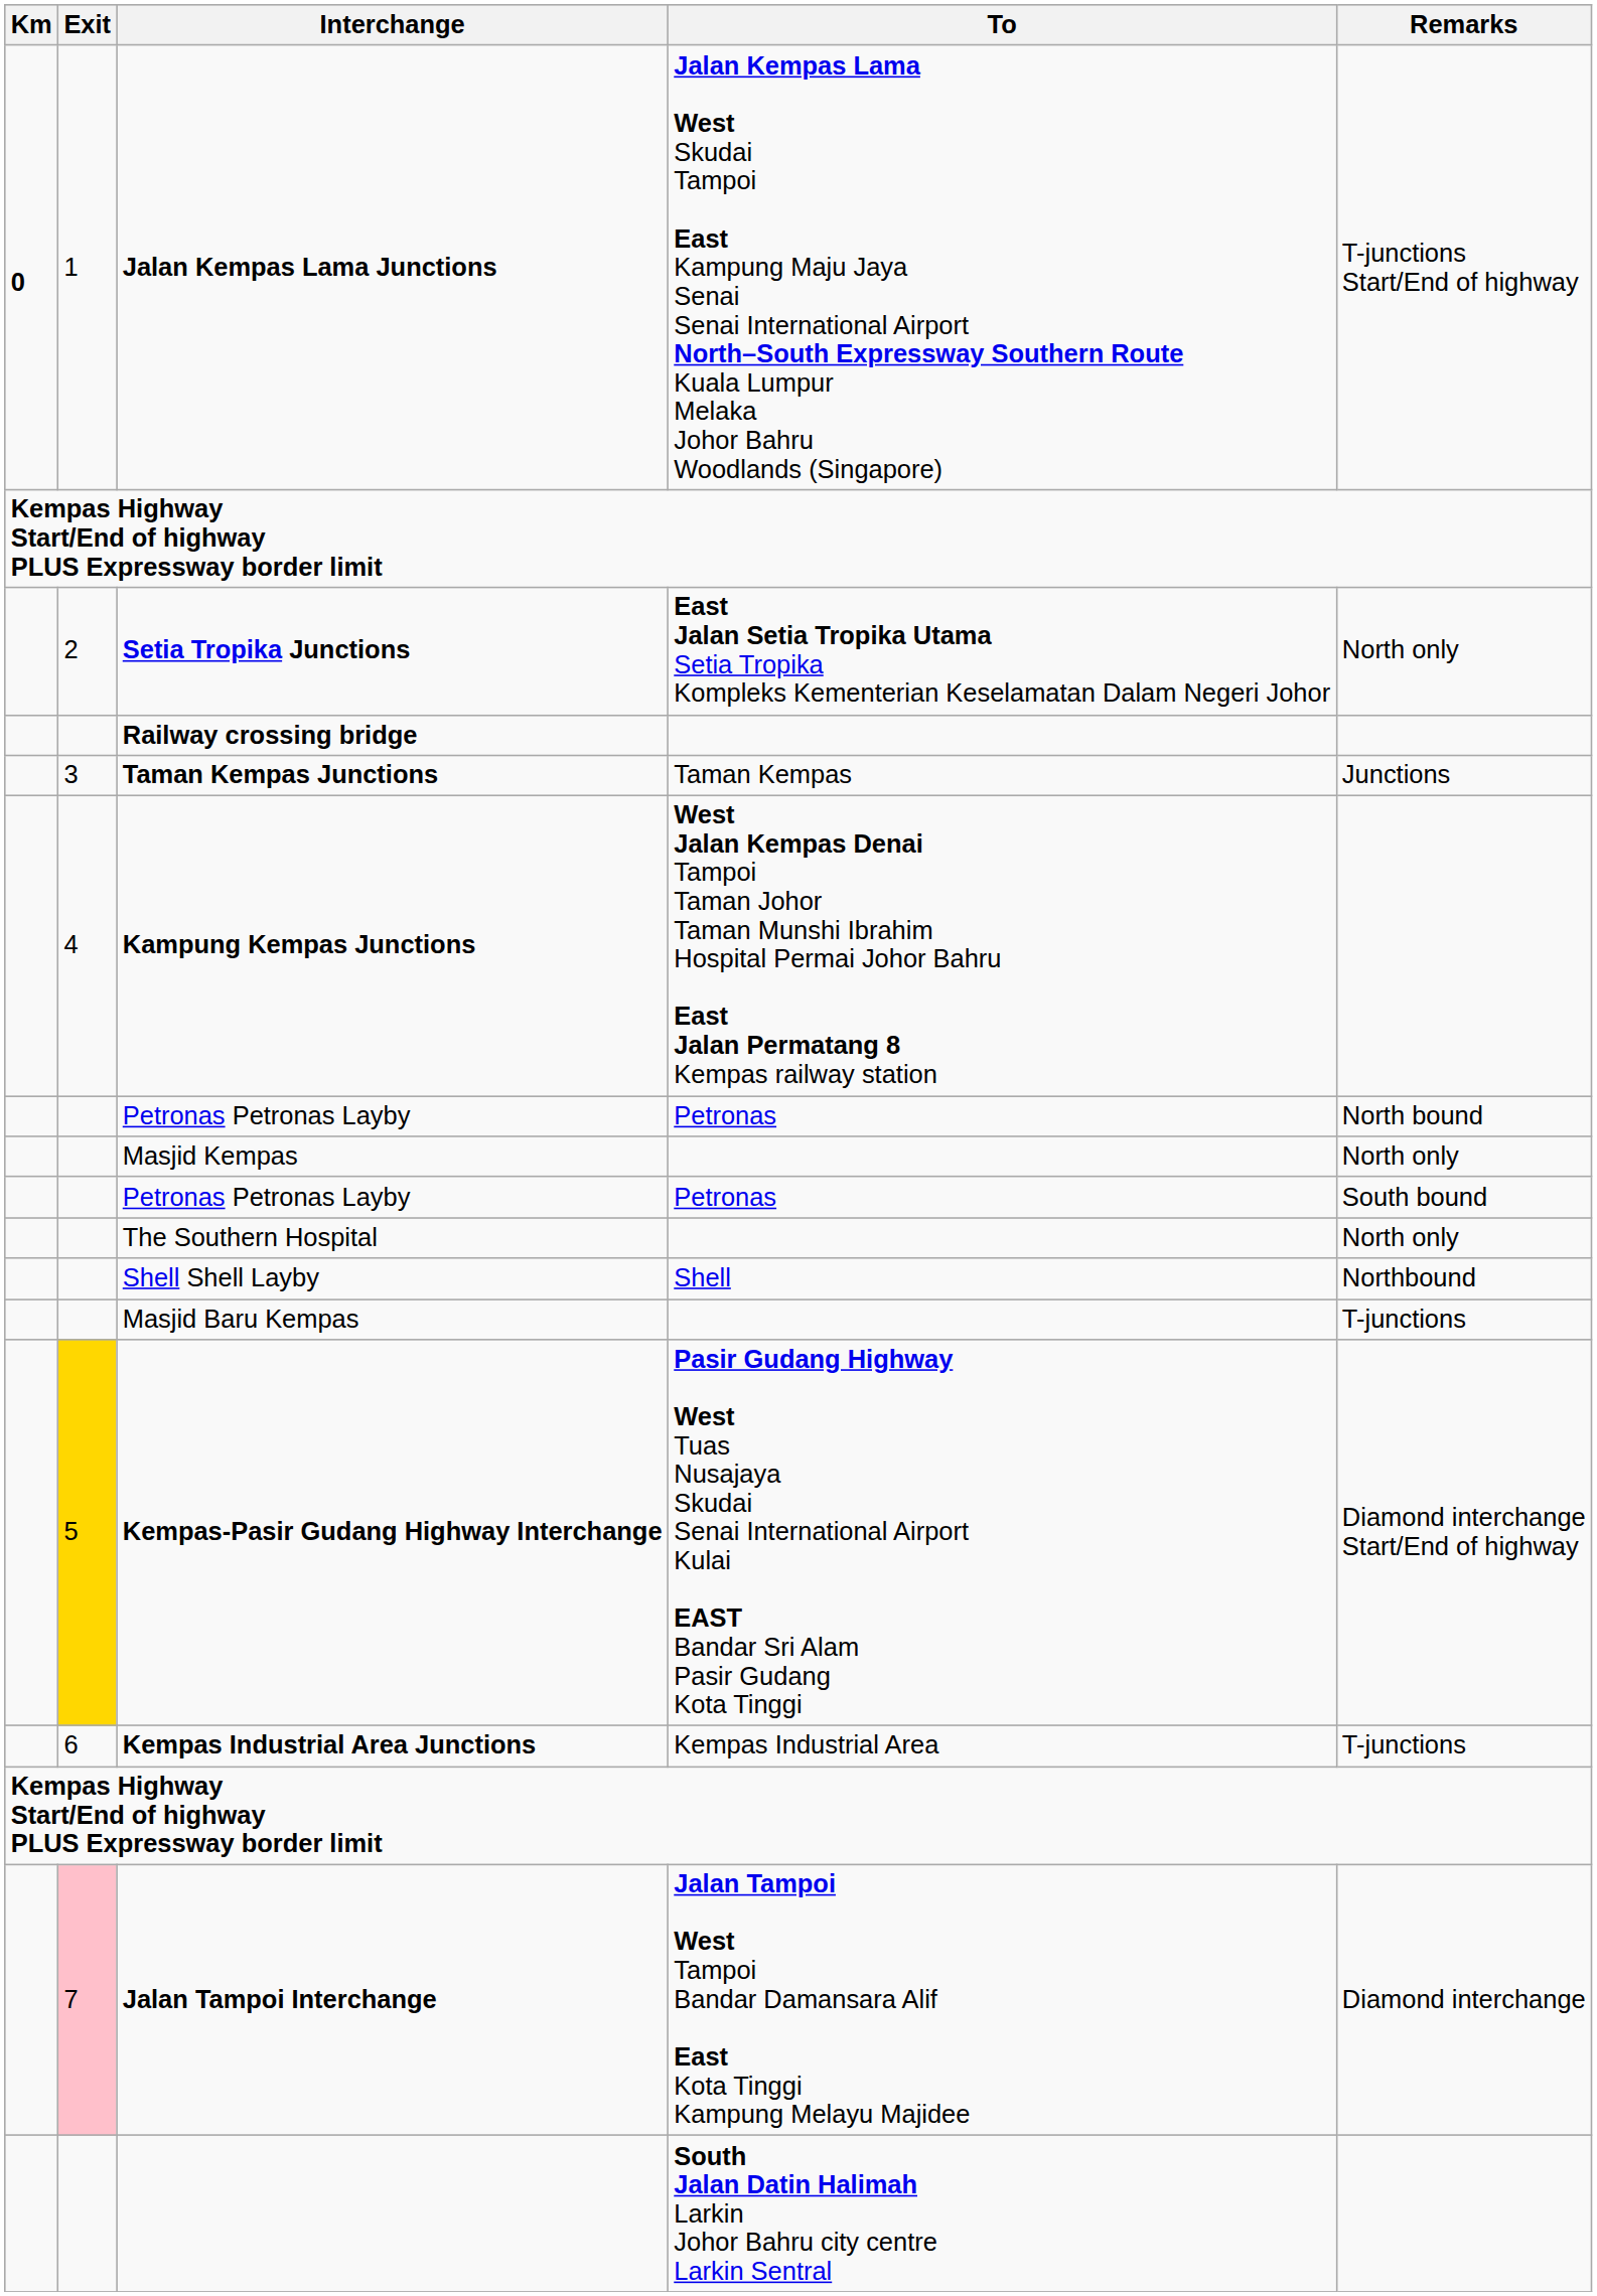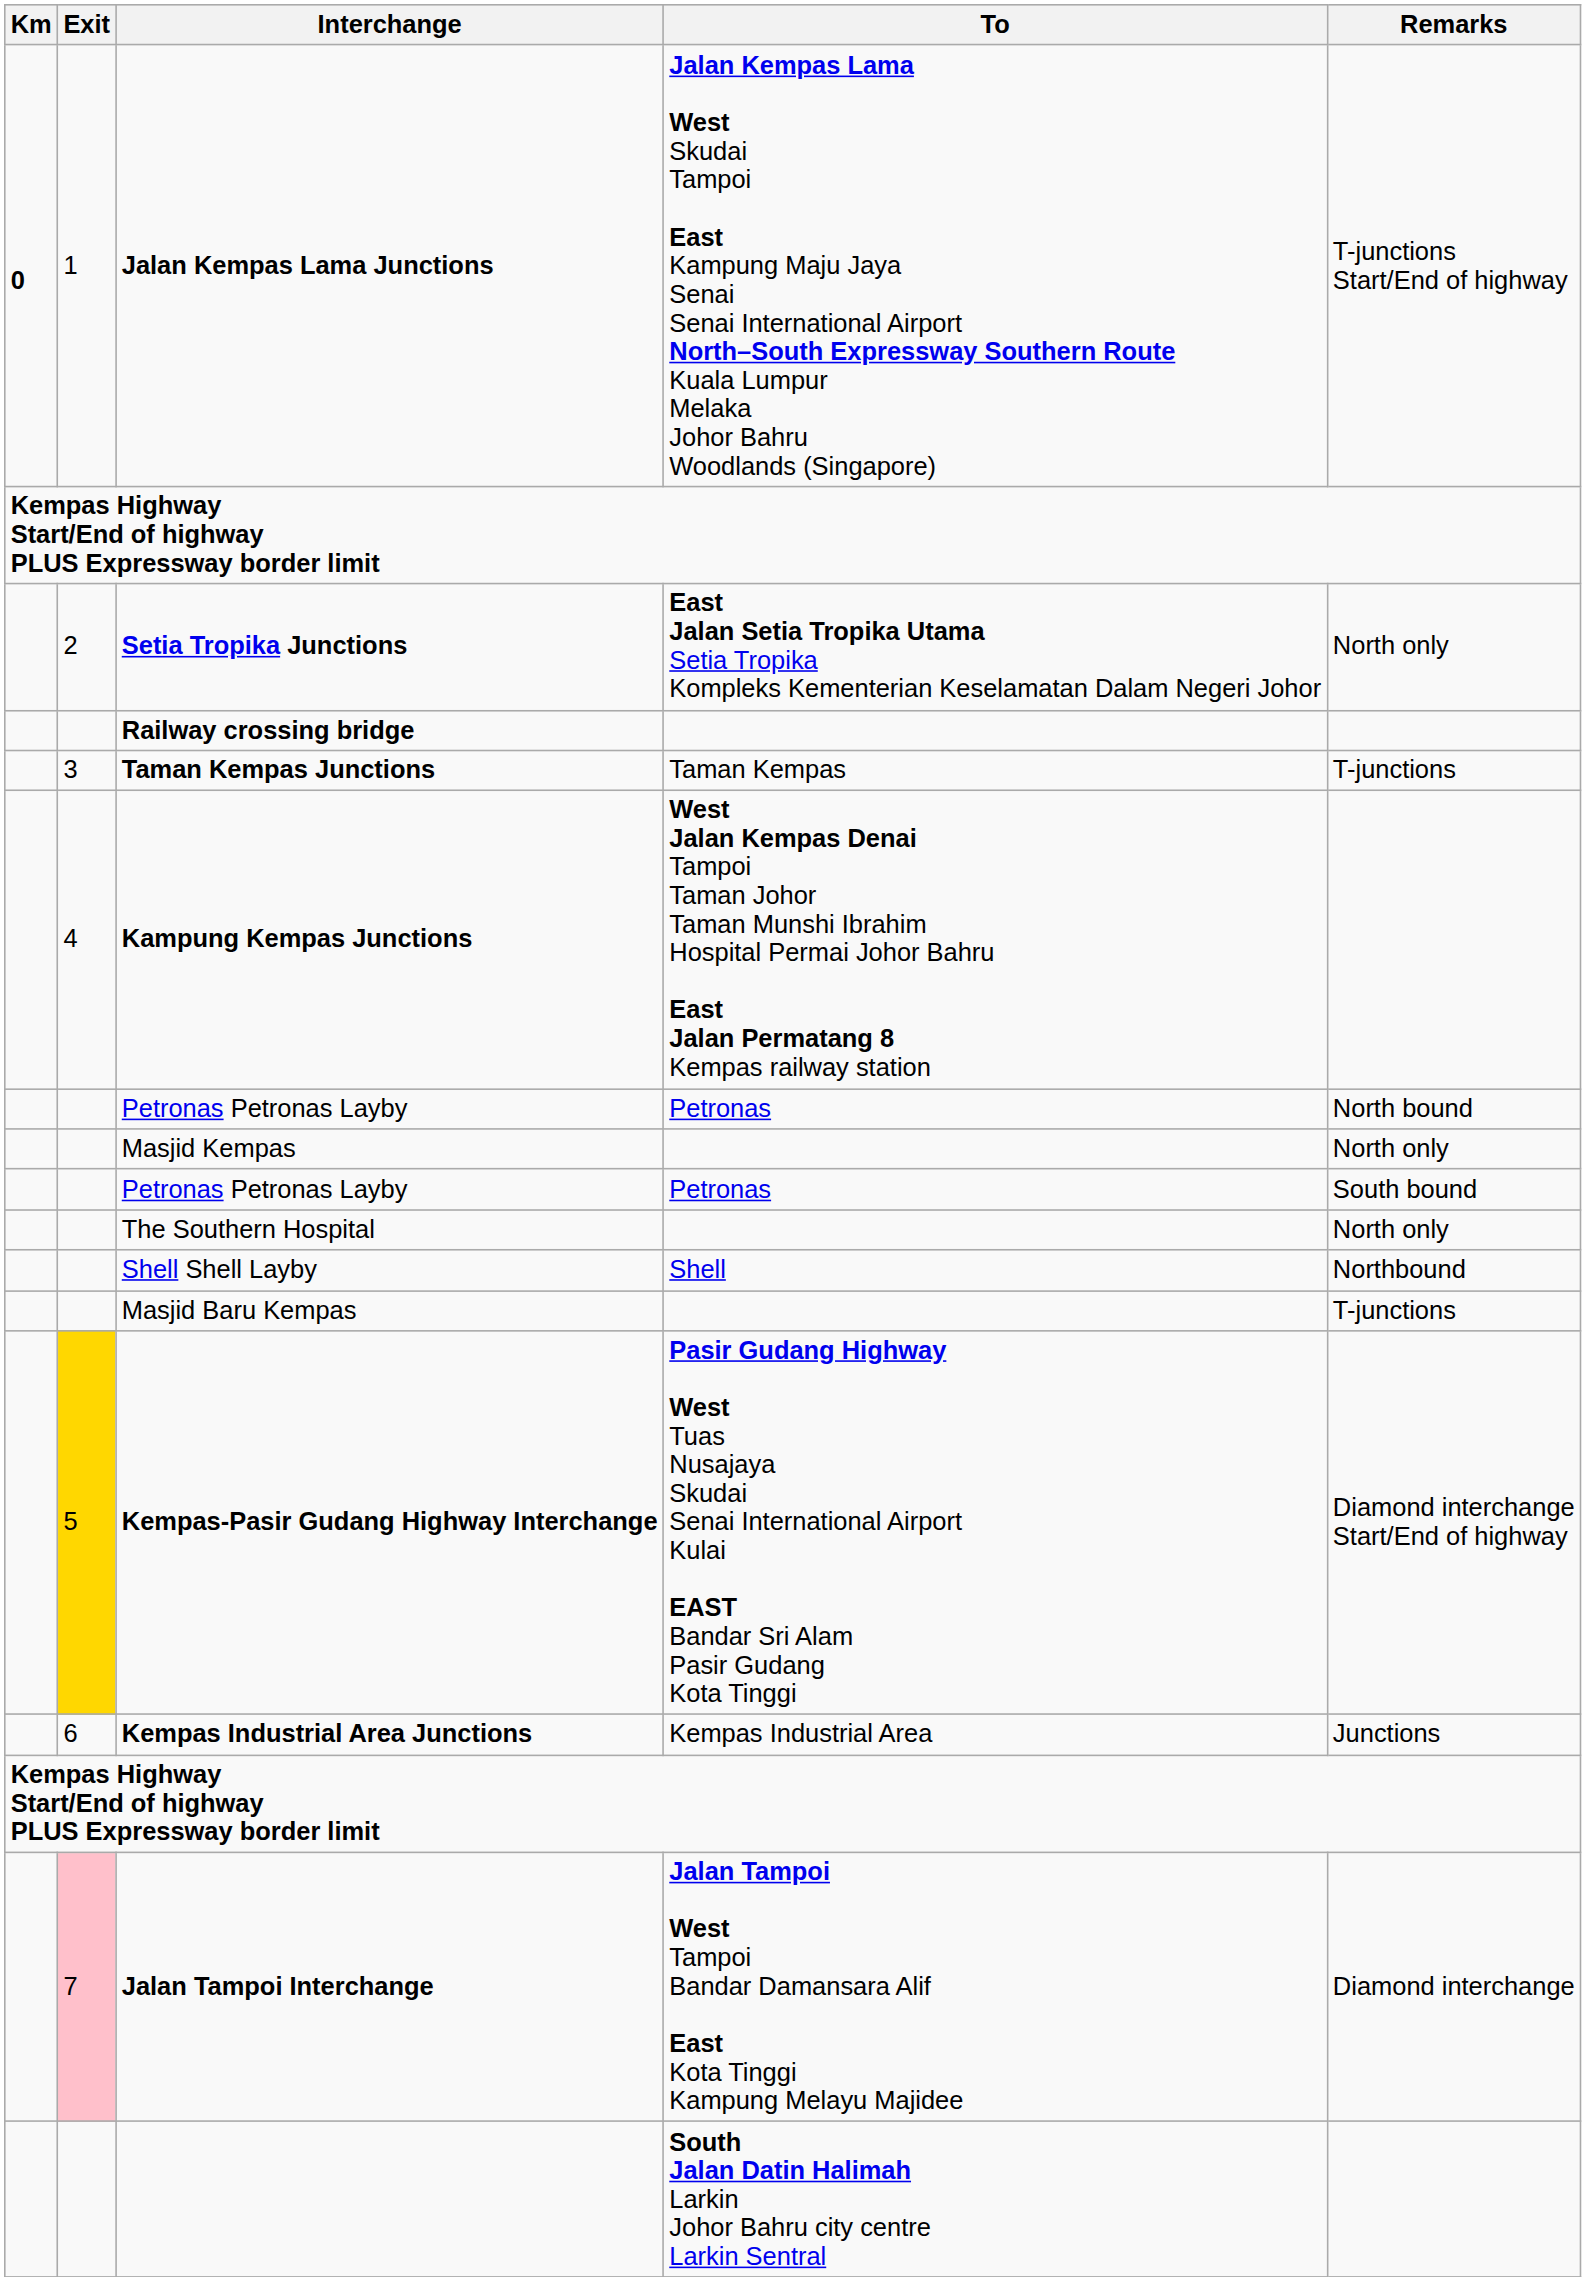Taman Kempas Junctions | Remarks: Junctions -> T-junctions
Kempas Industrial Area Junctions | Remarks: T-junctions -> Junctions
